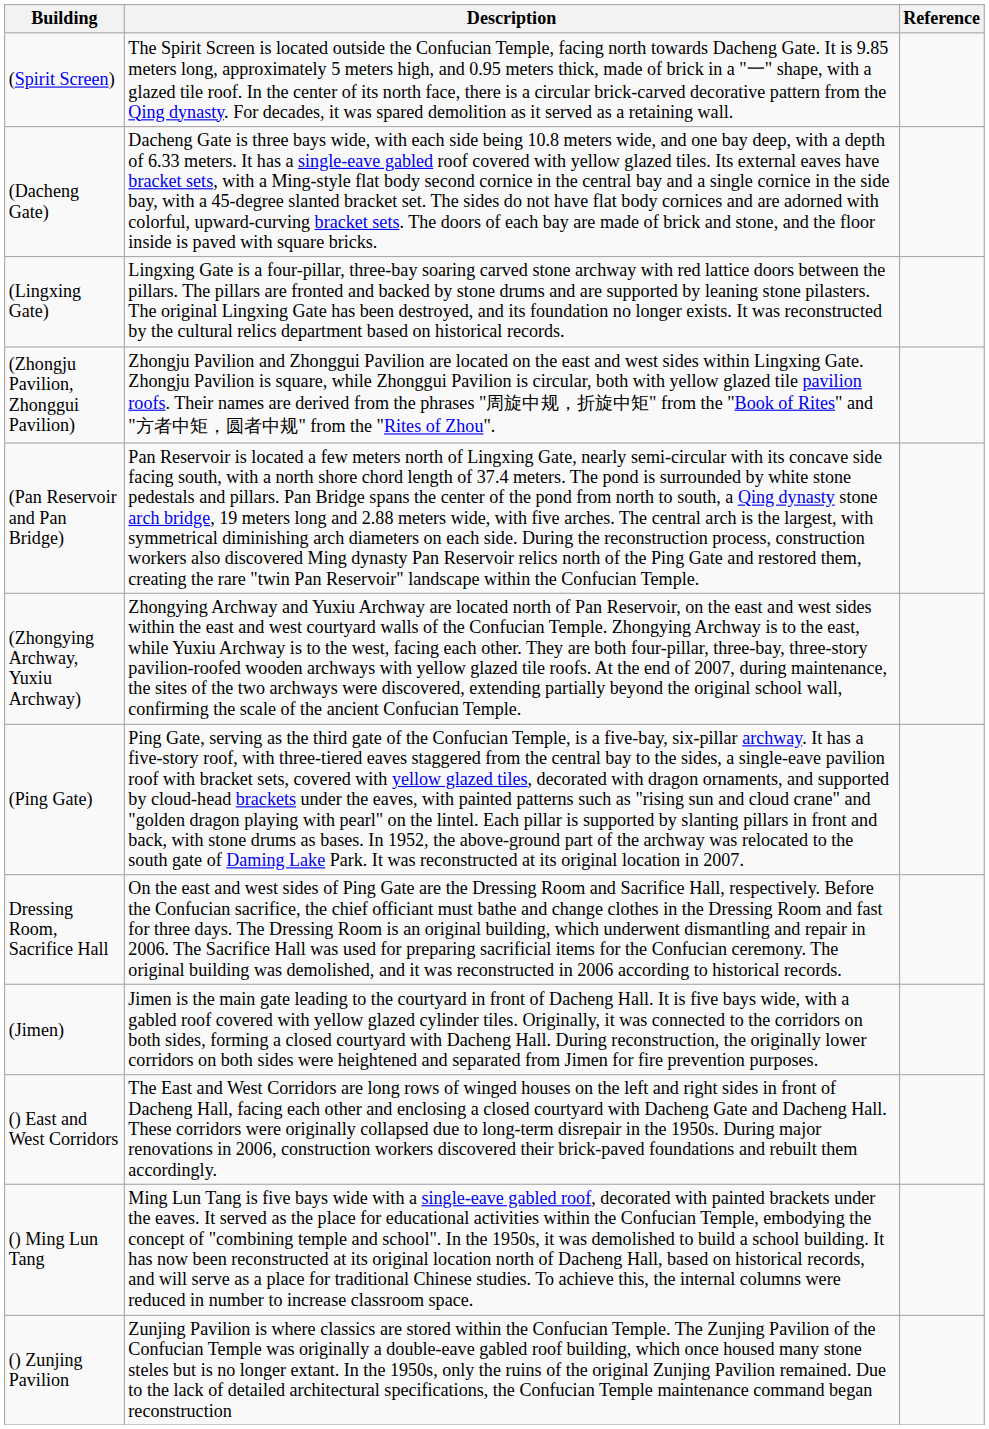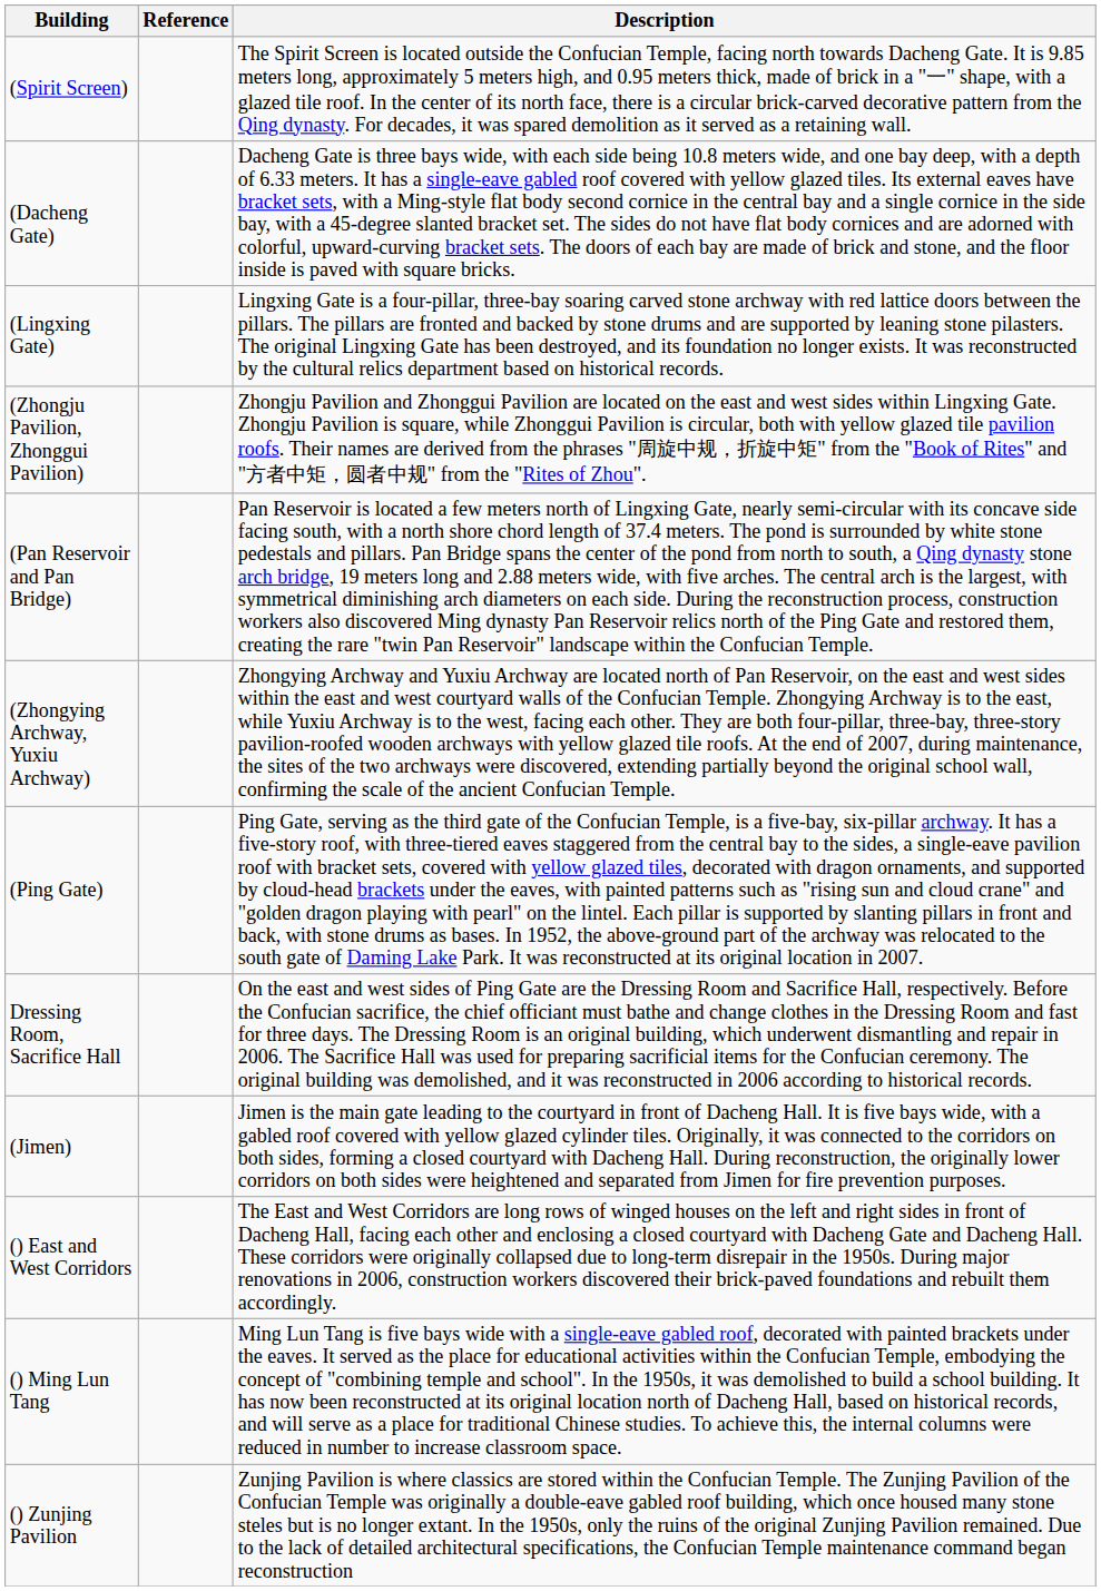columns swapped: Description <-> Reference
